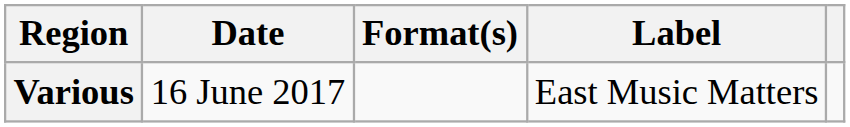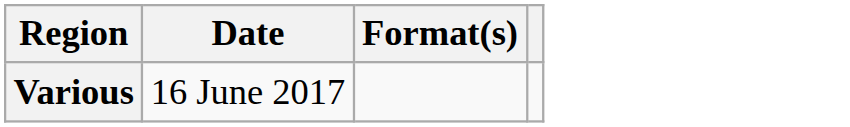- column: Label | East Music Matters
